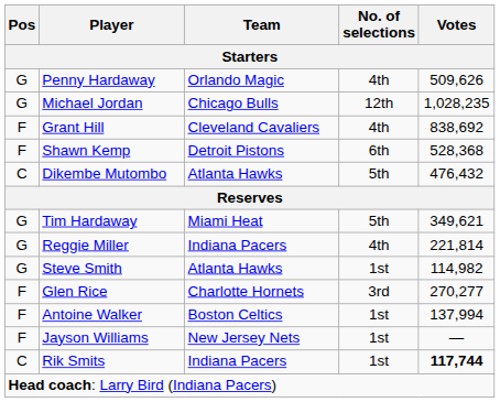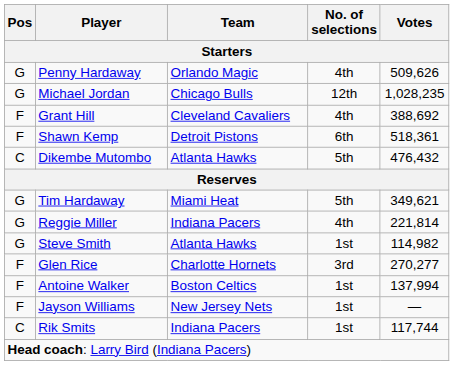Grant Hill | Votes: 838,692 -> 388,692
Shawn Kemp | Votes: 528,368 -> 518,361
Rik Smits | Votes: bold -> normal
